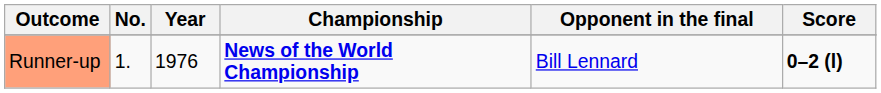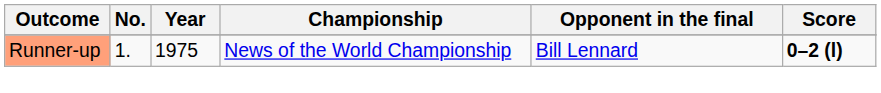Runner-up | Year: 1976 -> 1975
Runner-up | Championship: bold -> normal
